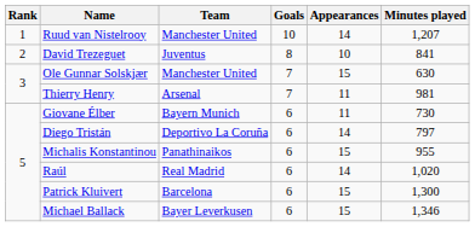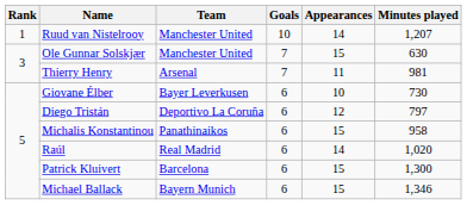- row: 2 | David Trezeguet | Juventus | 8 | 10 | 841
Giovane Élber | Team: Bayern Munich -> Bayer Leverkusen
Giovane Élber | Appearances: 11 -> 10
Diego Tristán | Appearances: 14 -> 12
Michalis Konstantinou | Minutes played: 955 -> 958
Michael Ballack | Team: Bayer Leverkusen -> Bayern Munich
